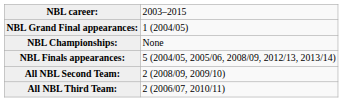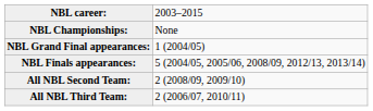rows swapped: NBL Championships: <-> NBL Grand Final appearances:
